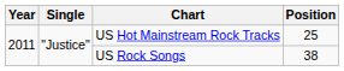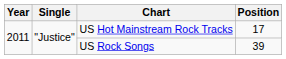US Hot Mainstream Rock Tracks | Position: 25 -> 17
US Rock Songs | Position: 38 -> 39
